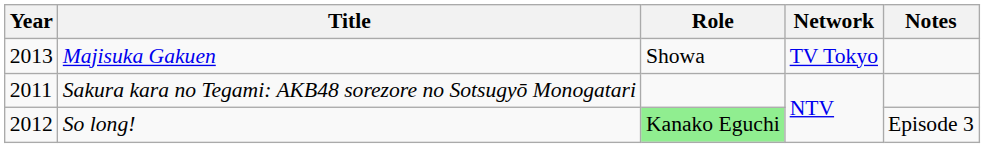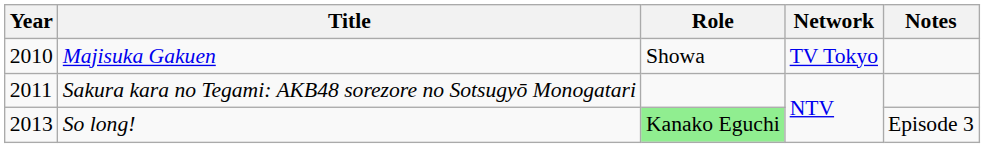Majisuka Gakuen | Year: 2013 -> 2010
So long! | Year: 2012 -> 2013
